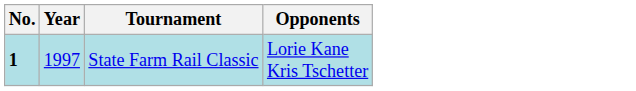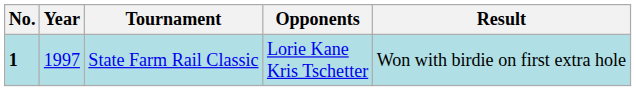+ column: Result | Won with birdie on first extra hole
